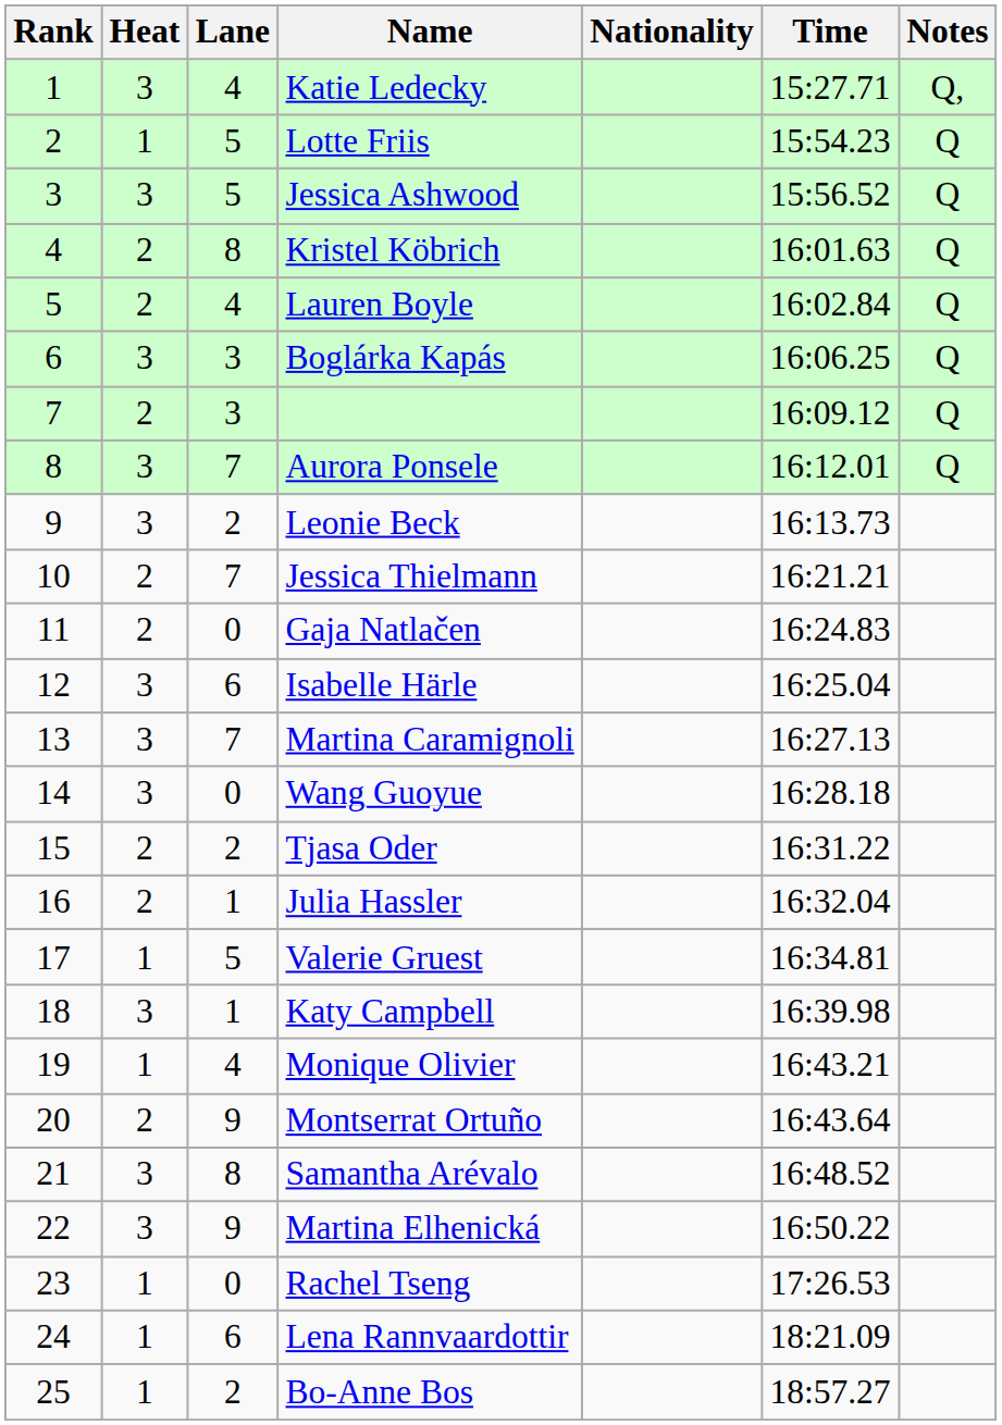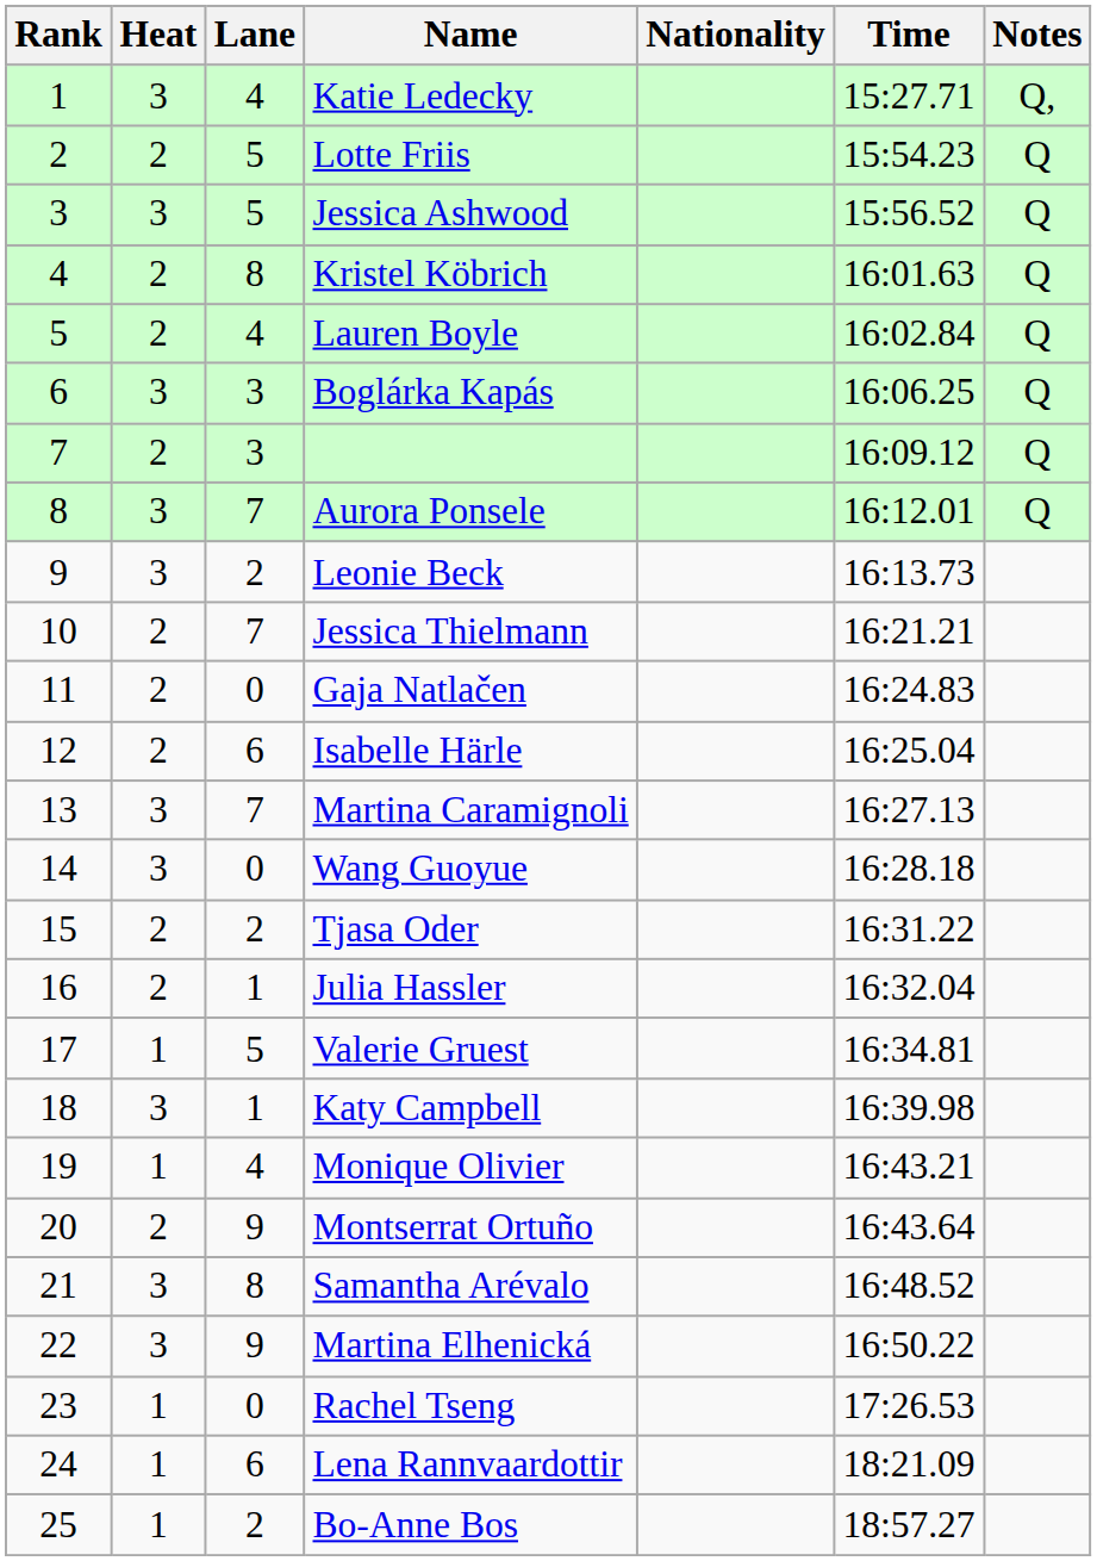Lotte Friis | Heat: 1 -> 2
Isabelle Härle | Heat: 3 -> 2
